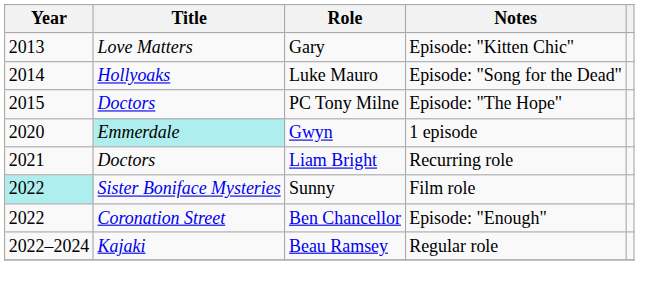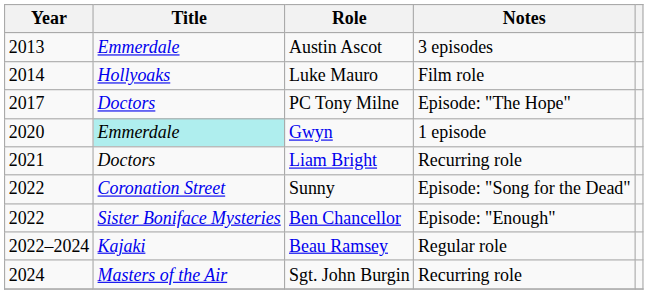+ row: 2013 | Emmerdale | Austin Ascot | 3 episodes
- row: 2013 | Love Matters | Gary | Episode: "Kitten Chic"
Luke Mauro | Notes: Episode: "Song for the Dead" -> Film role
PC Tony Milne | Year: 2015 -> 2017
Sunny | Year: paleturquoise background -> no background
Sunny | Title: Sister Boniface Mysteries -> Coronation Street
Sunny | Notes: Film role -> Episode: "Song for the Dead"
Ben Chancellor | Title: Coronation Street -> Sister Boniface Mysteries
+ row: 2024 | Masters of the Air | Sgt. John Burgin | Recurring role
